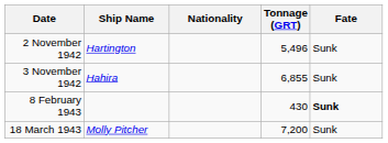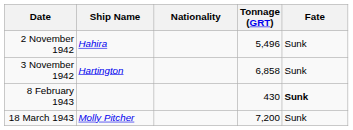2 November 1942 | Ship Name: Hartington -> Hahira
3 November 1942 | Ship Name: Hahira -> Hartington
3 November 1942 | Tonnage (GRT): 6,855 -> 6,858
